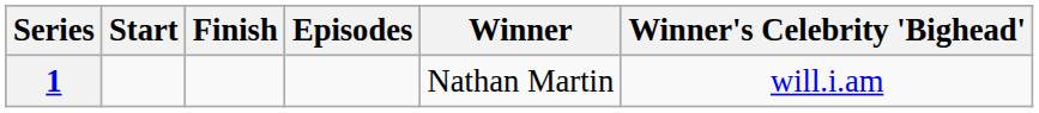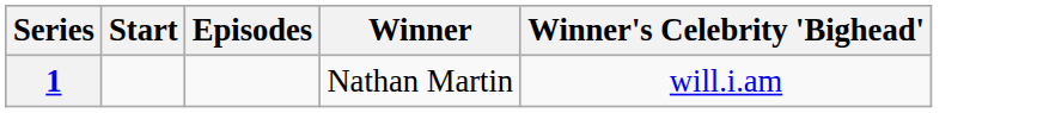- column: Finish
